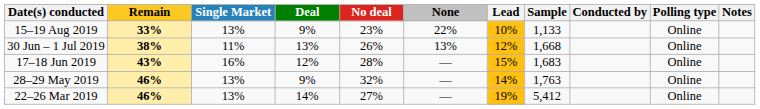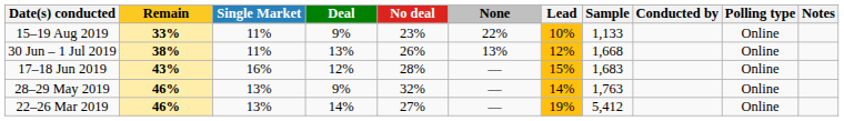15–19 Aug 2019 | Single Market: 13% -> 11%
